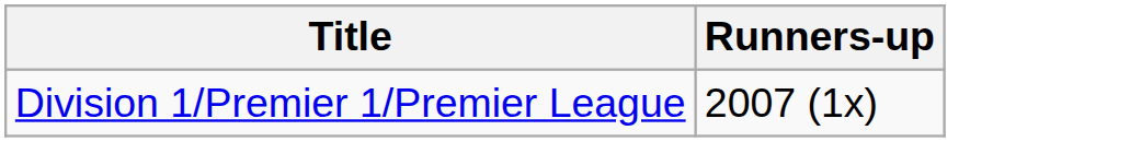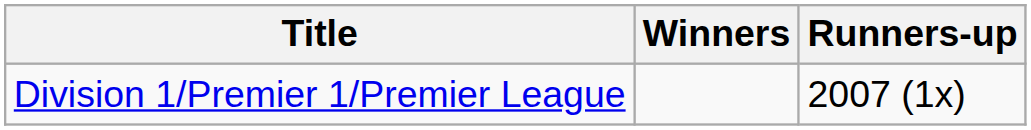+ column: Winners
